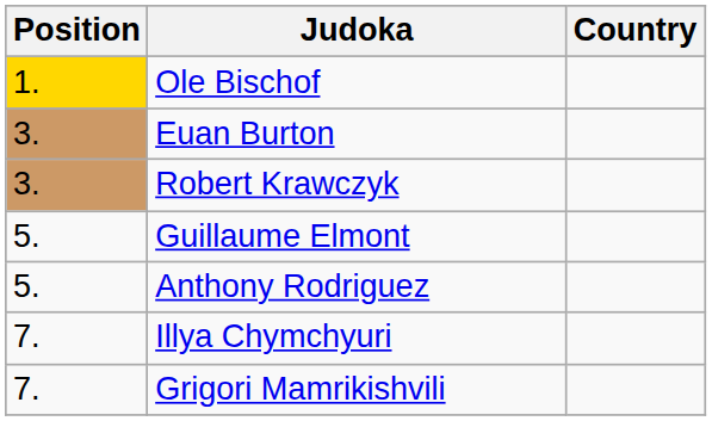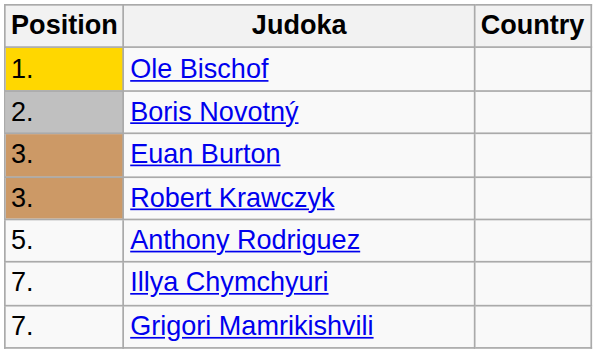+ row: 2. | Boris Novotný
- row: 5. | Guillaume Elmont
